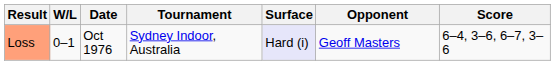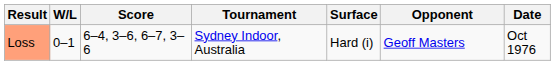columns swapped: Date <-> Score
Loss | Surface: lavender background -> no background
